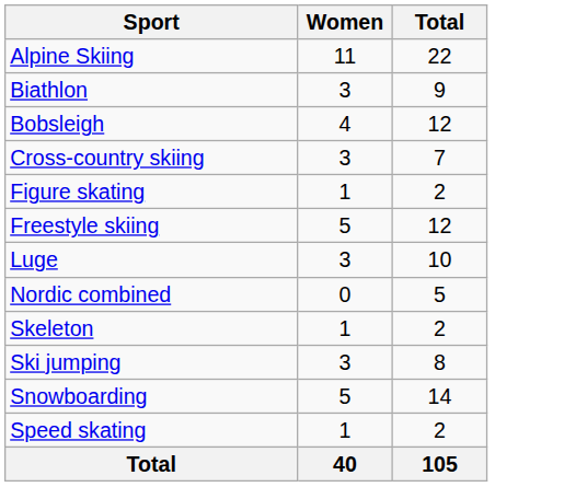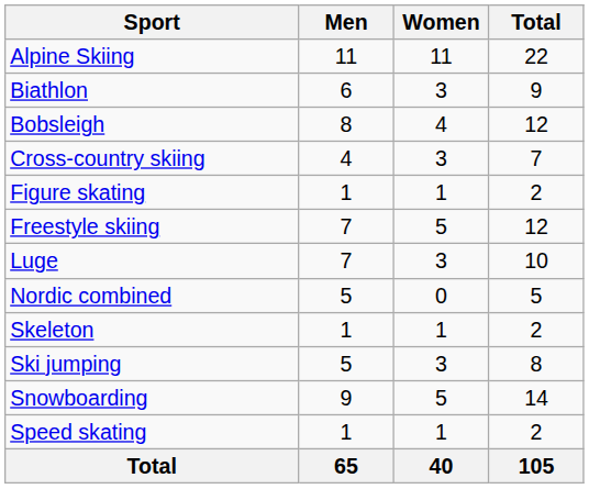+ column: Men | 11 | 6 | 8 | 4 | 1 | 7 | 7 | 5 | 1 | 5 | 9 | 1 | 65
